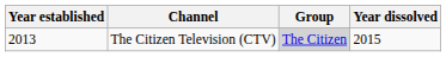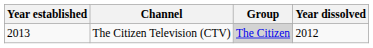The Citizen Television (CTV) | Year dissolved: 2015 -> 2012
